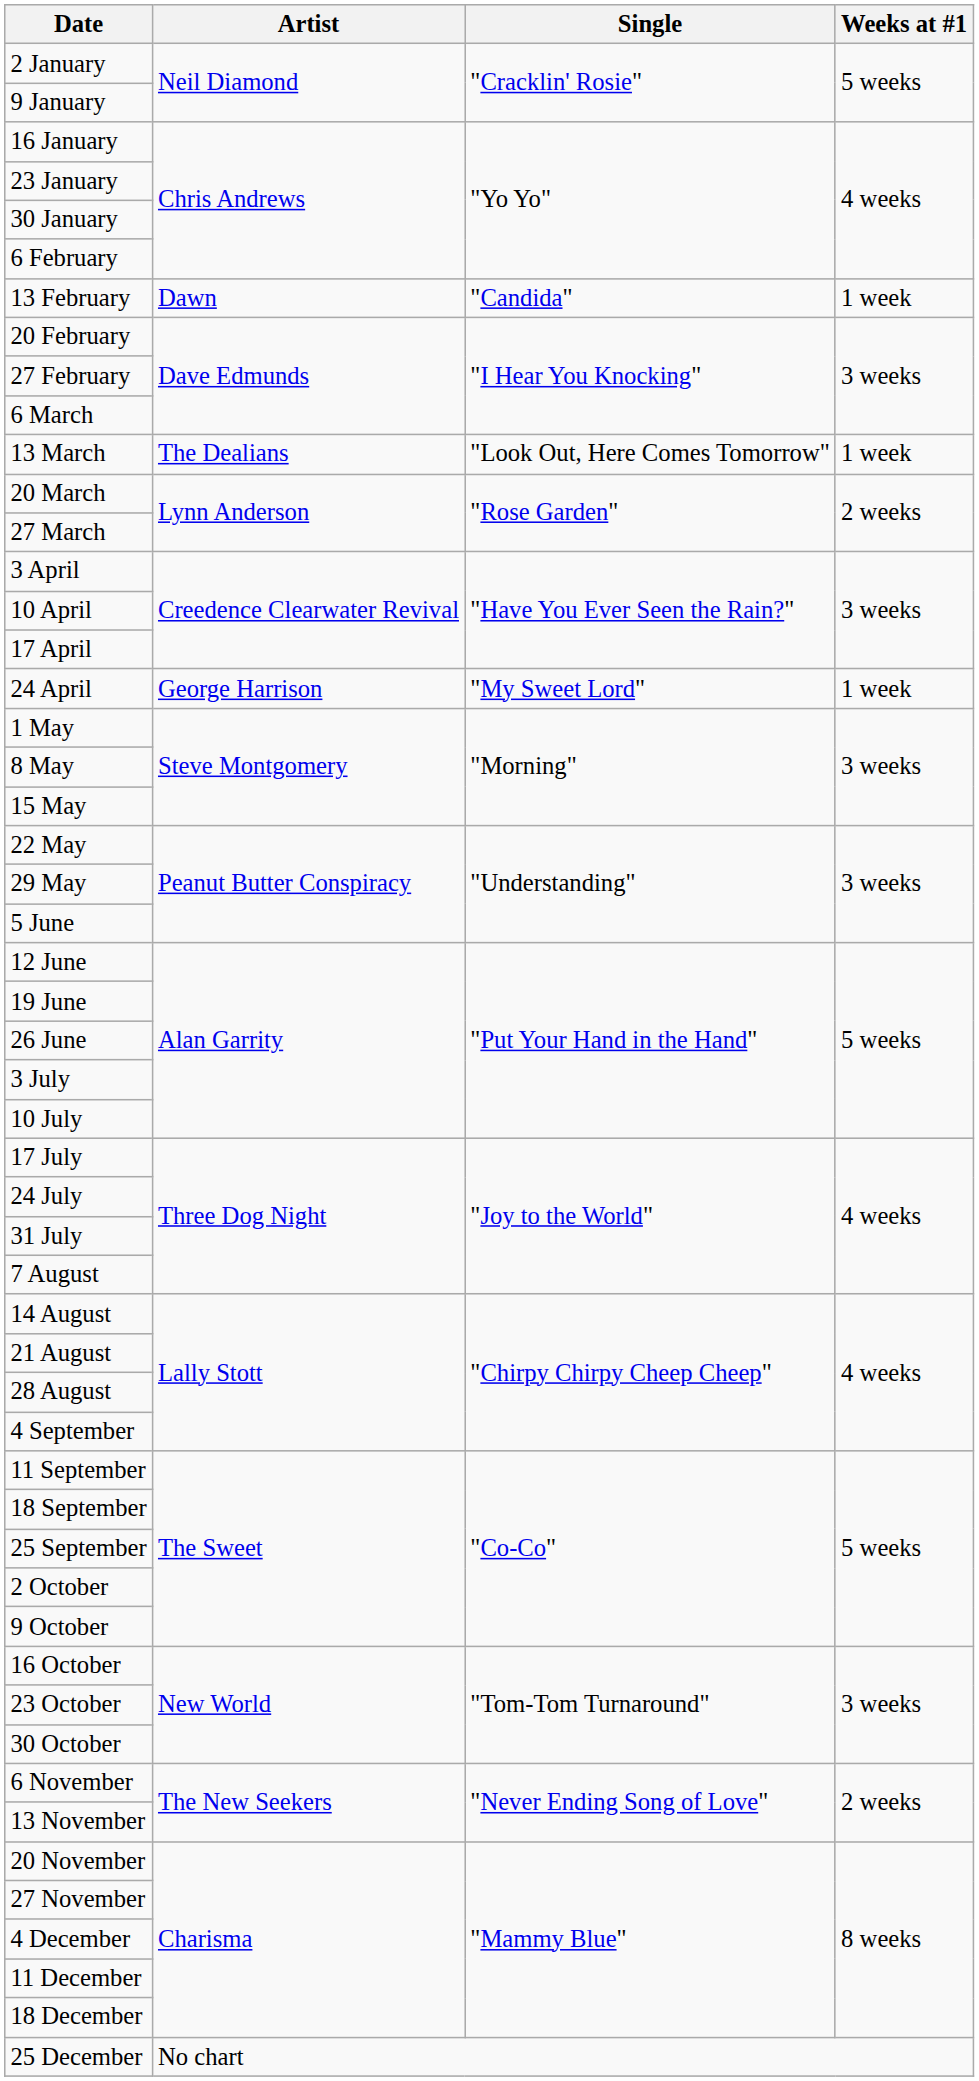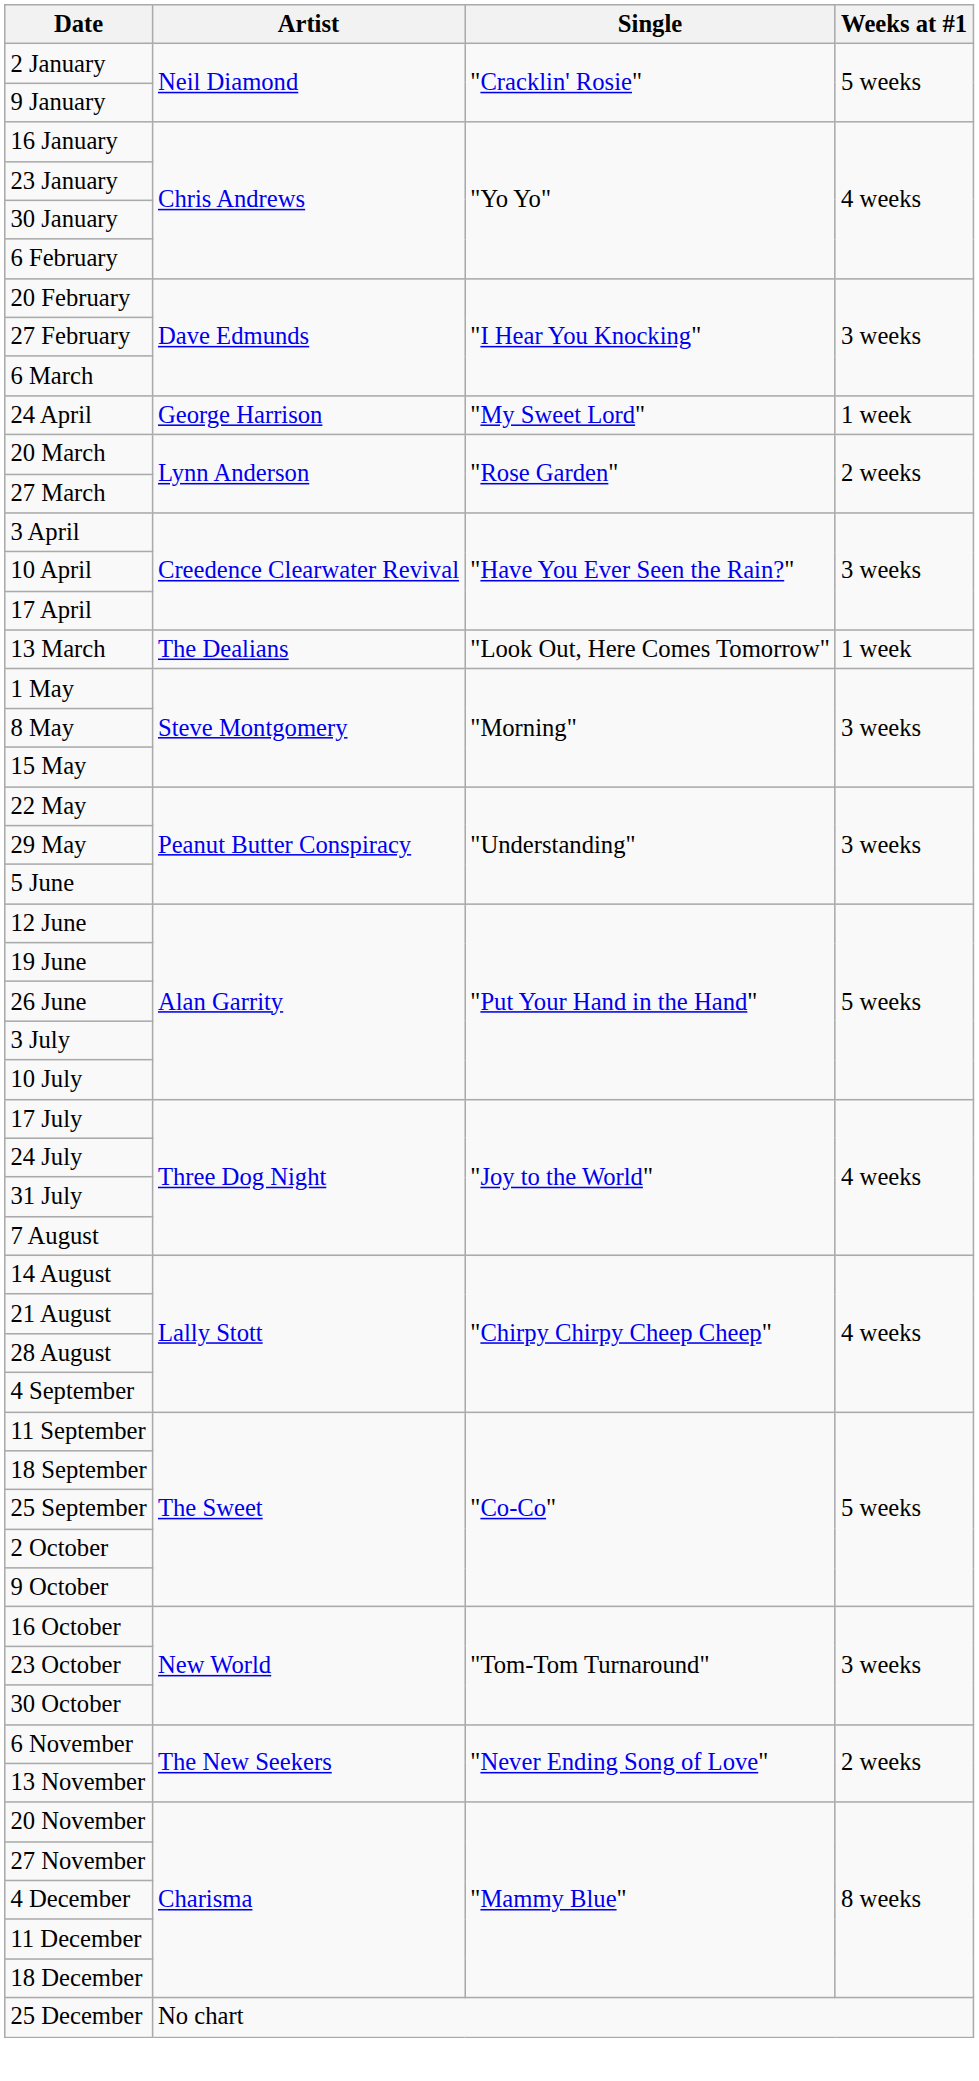- row: 13 February | Dawn | "Candida" | 1 week
rows swapped: 13 March <-> 24 April
